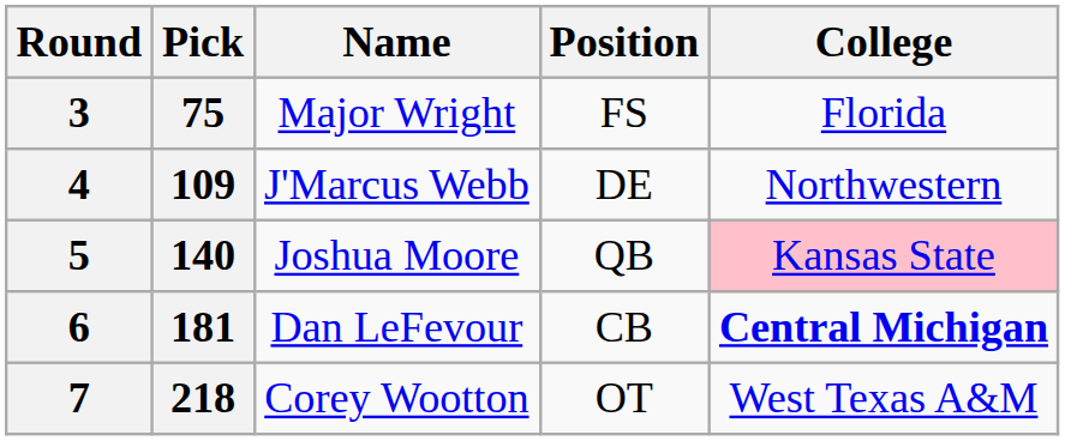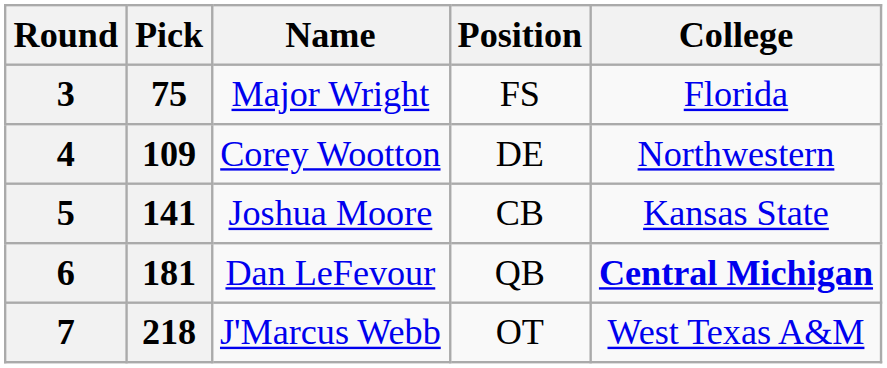4 | Name: J'Marcus Webb -> Corey Wootton
5 | Pick: 140 -> 141
5 | Position: QB -> CB
5 | College: pink background -> no background
6 | Position: CB -> QB
7 | Name: Corey Wootton -> J'Marcus Webb
